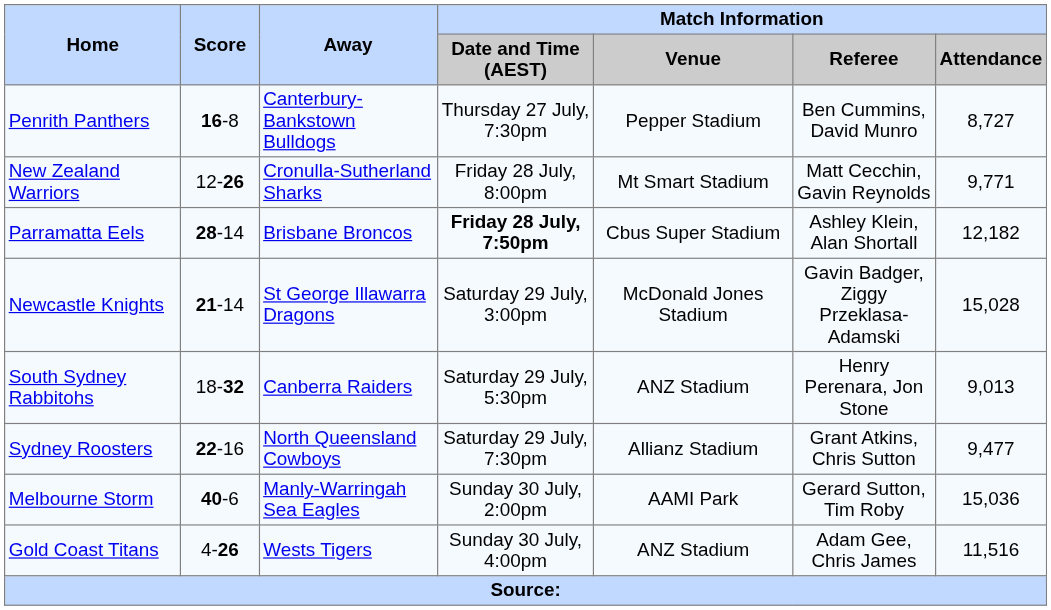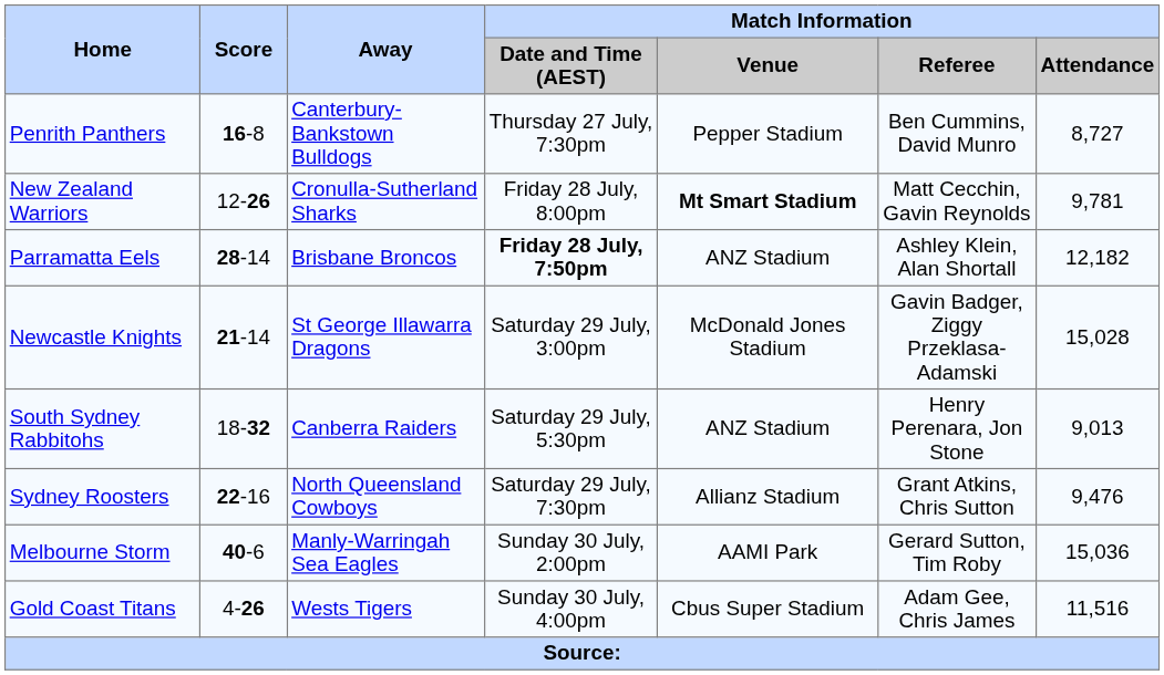New Zealand Warriors | Match Information / Venue: normal -> bold
New Zealand Warriors | Match Information / Attendance: 9,771 -> 9,781
Parramatta Eels | Match Information / Venue: Cbus Super Stadium -> ANZ Stadium
Sydney Roosters | Match Information / Attendance: 9,477 -> 9,476
Gold Coast Titans | Match Information / Venue: ANZ Stadium -> Cbus Super Stadium
